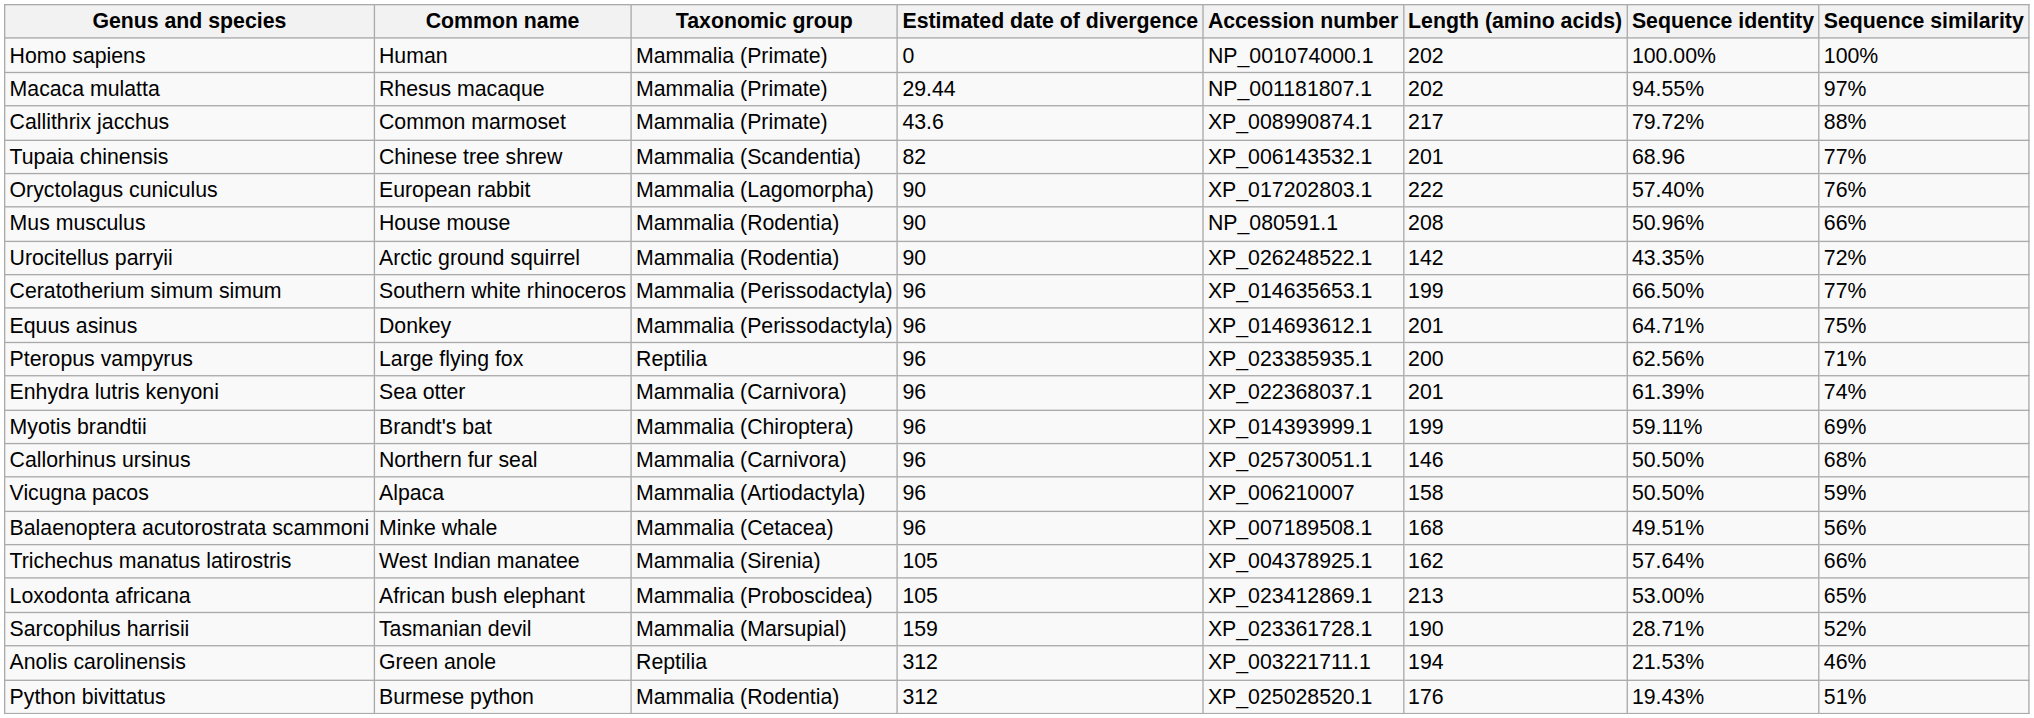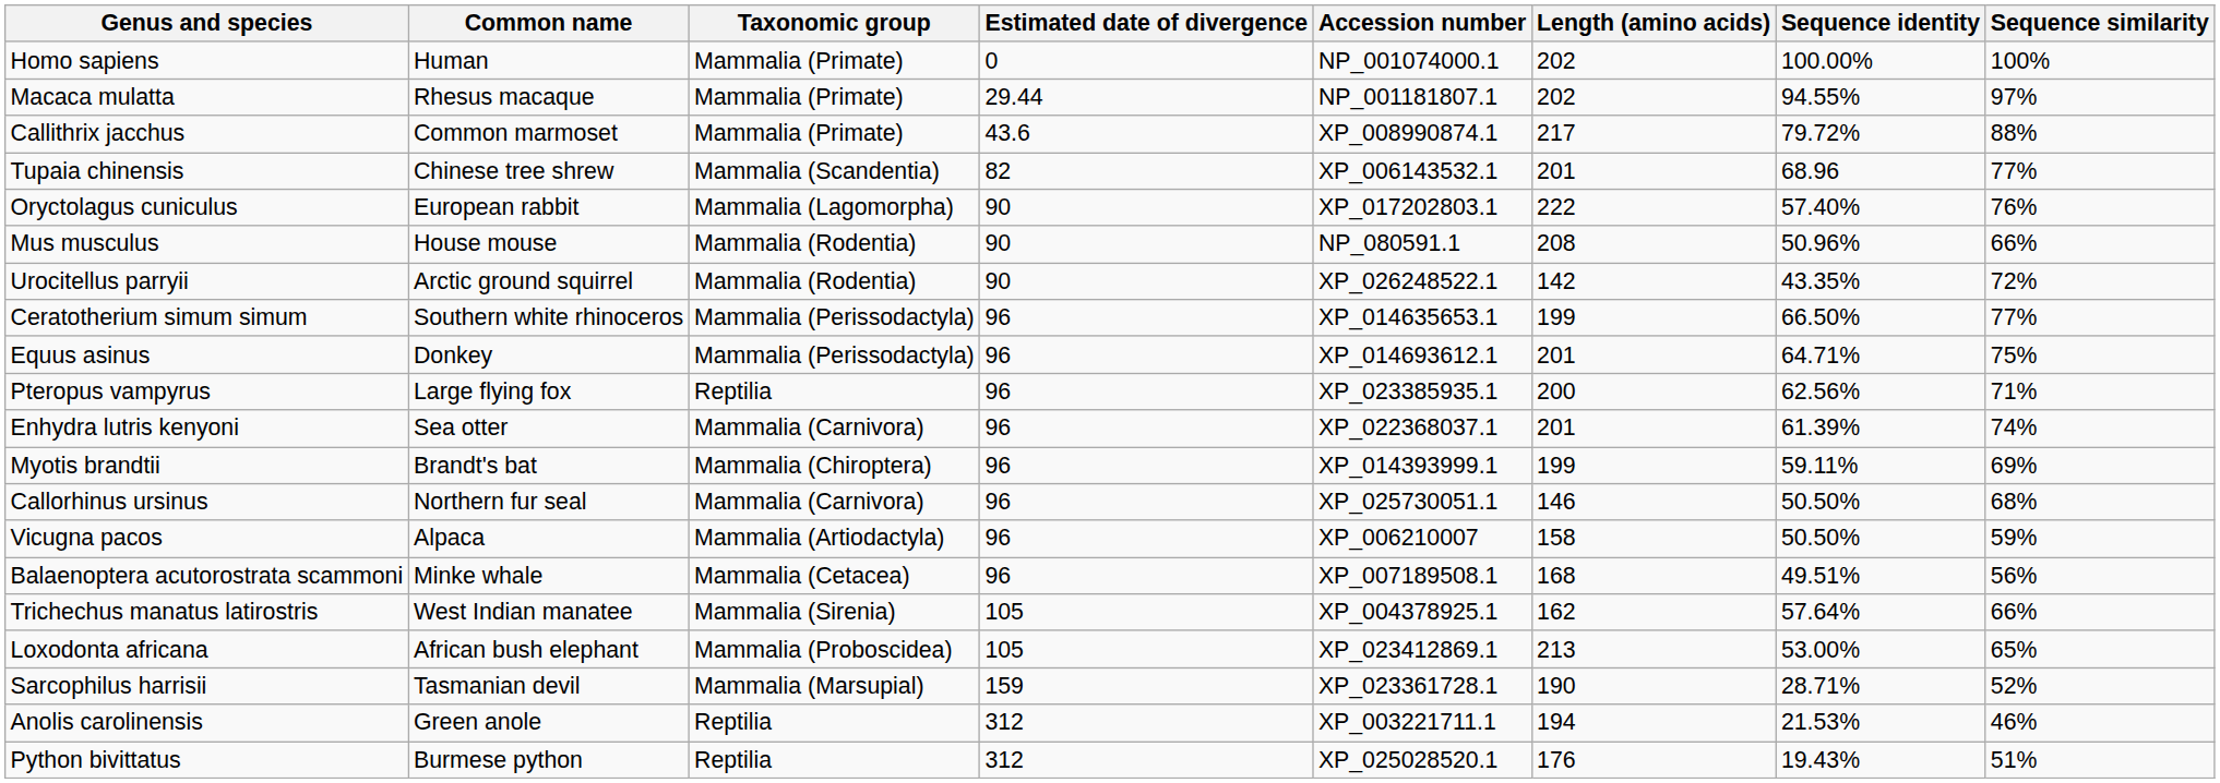Python bivittatus | Taxonomic group: Mammalia (Rodentia) -> Reptilia
